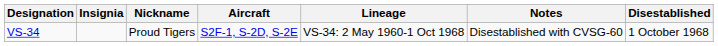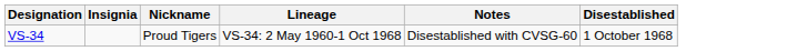- column: Aircraft | S2F-1, S-2D, S-2E
